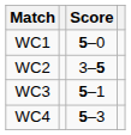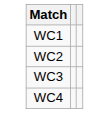- column: Score | 5–0 | 3–5 | 5–1 | 5–3
